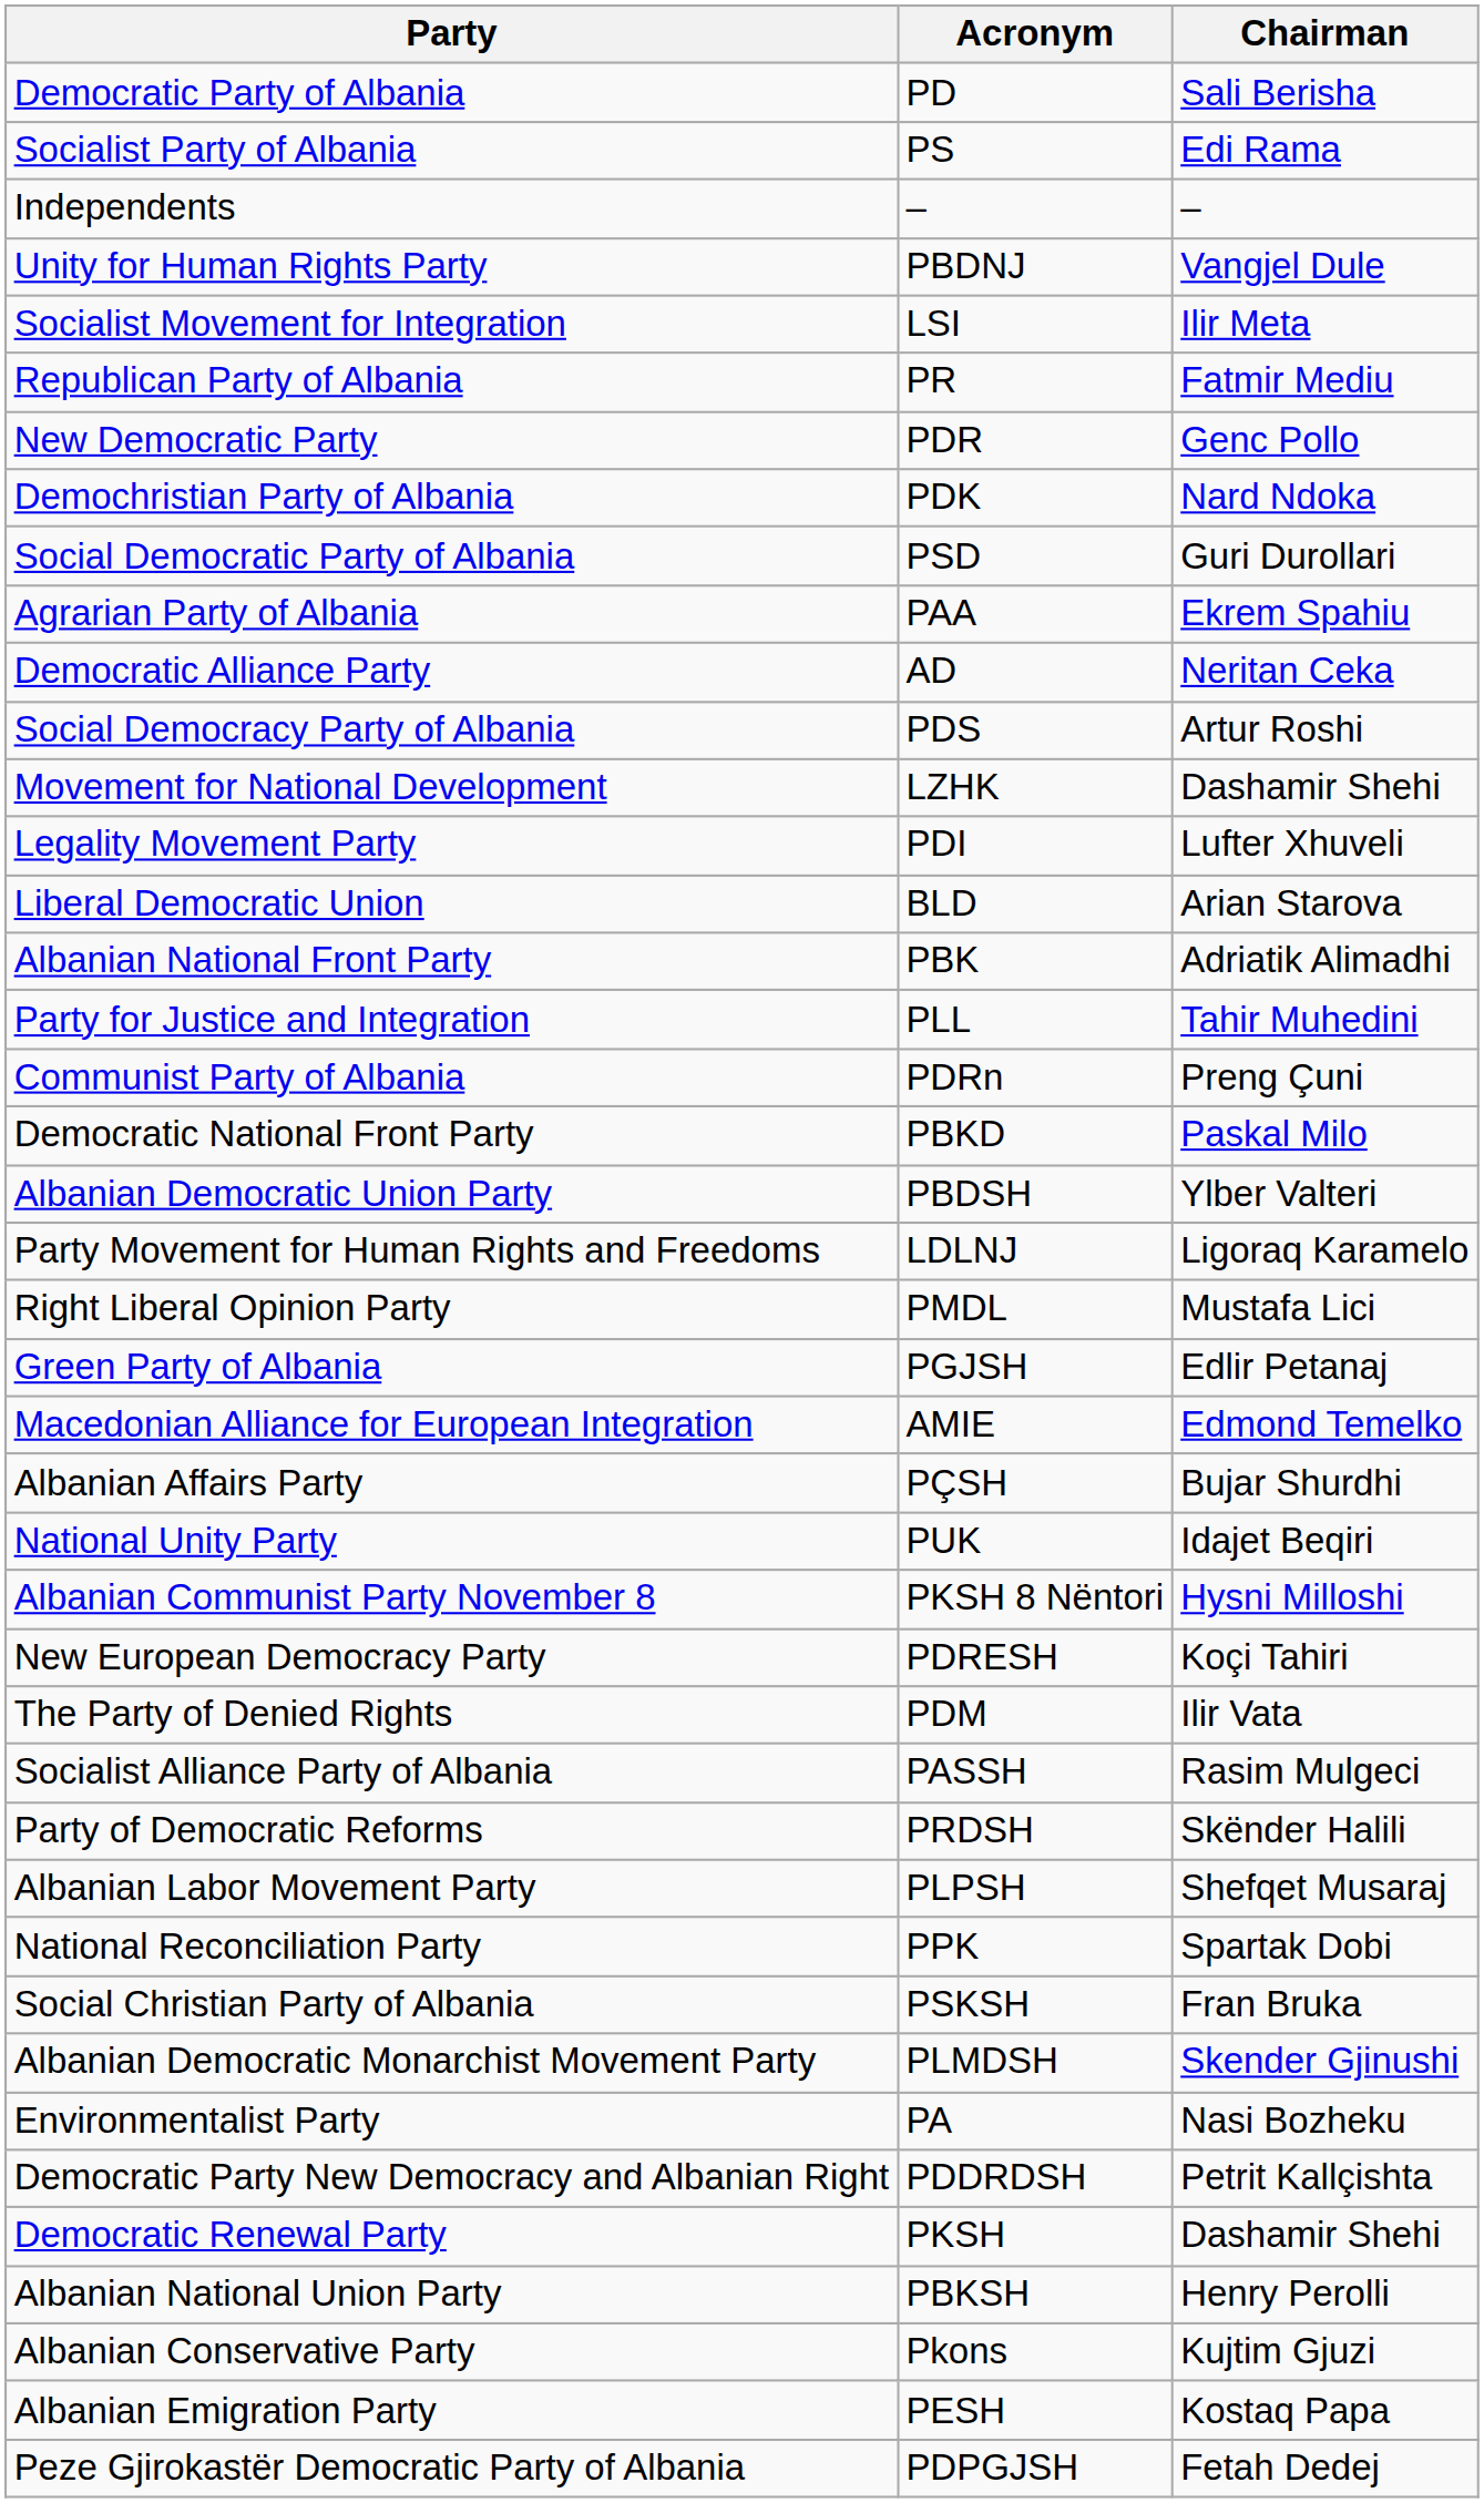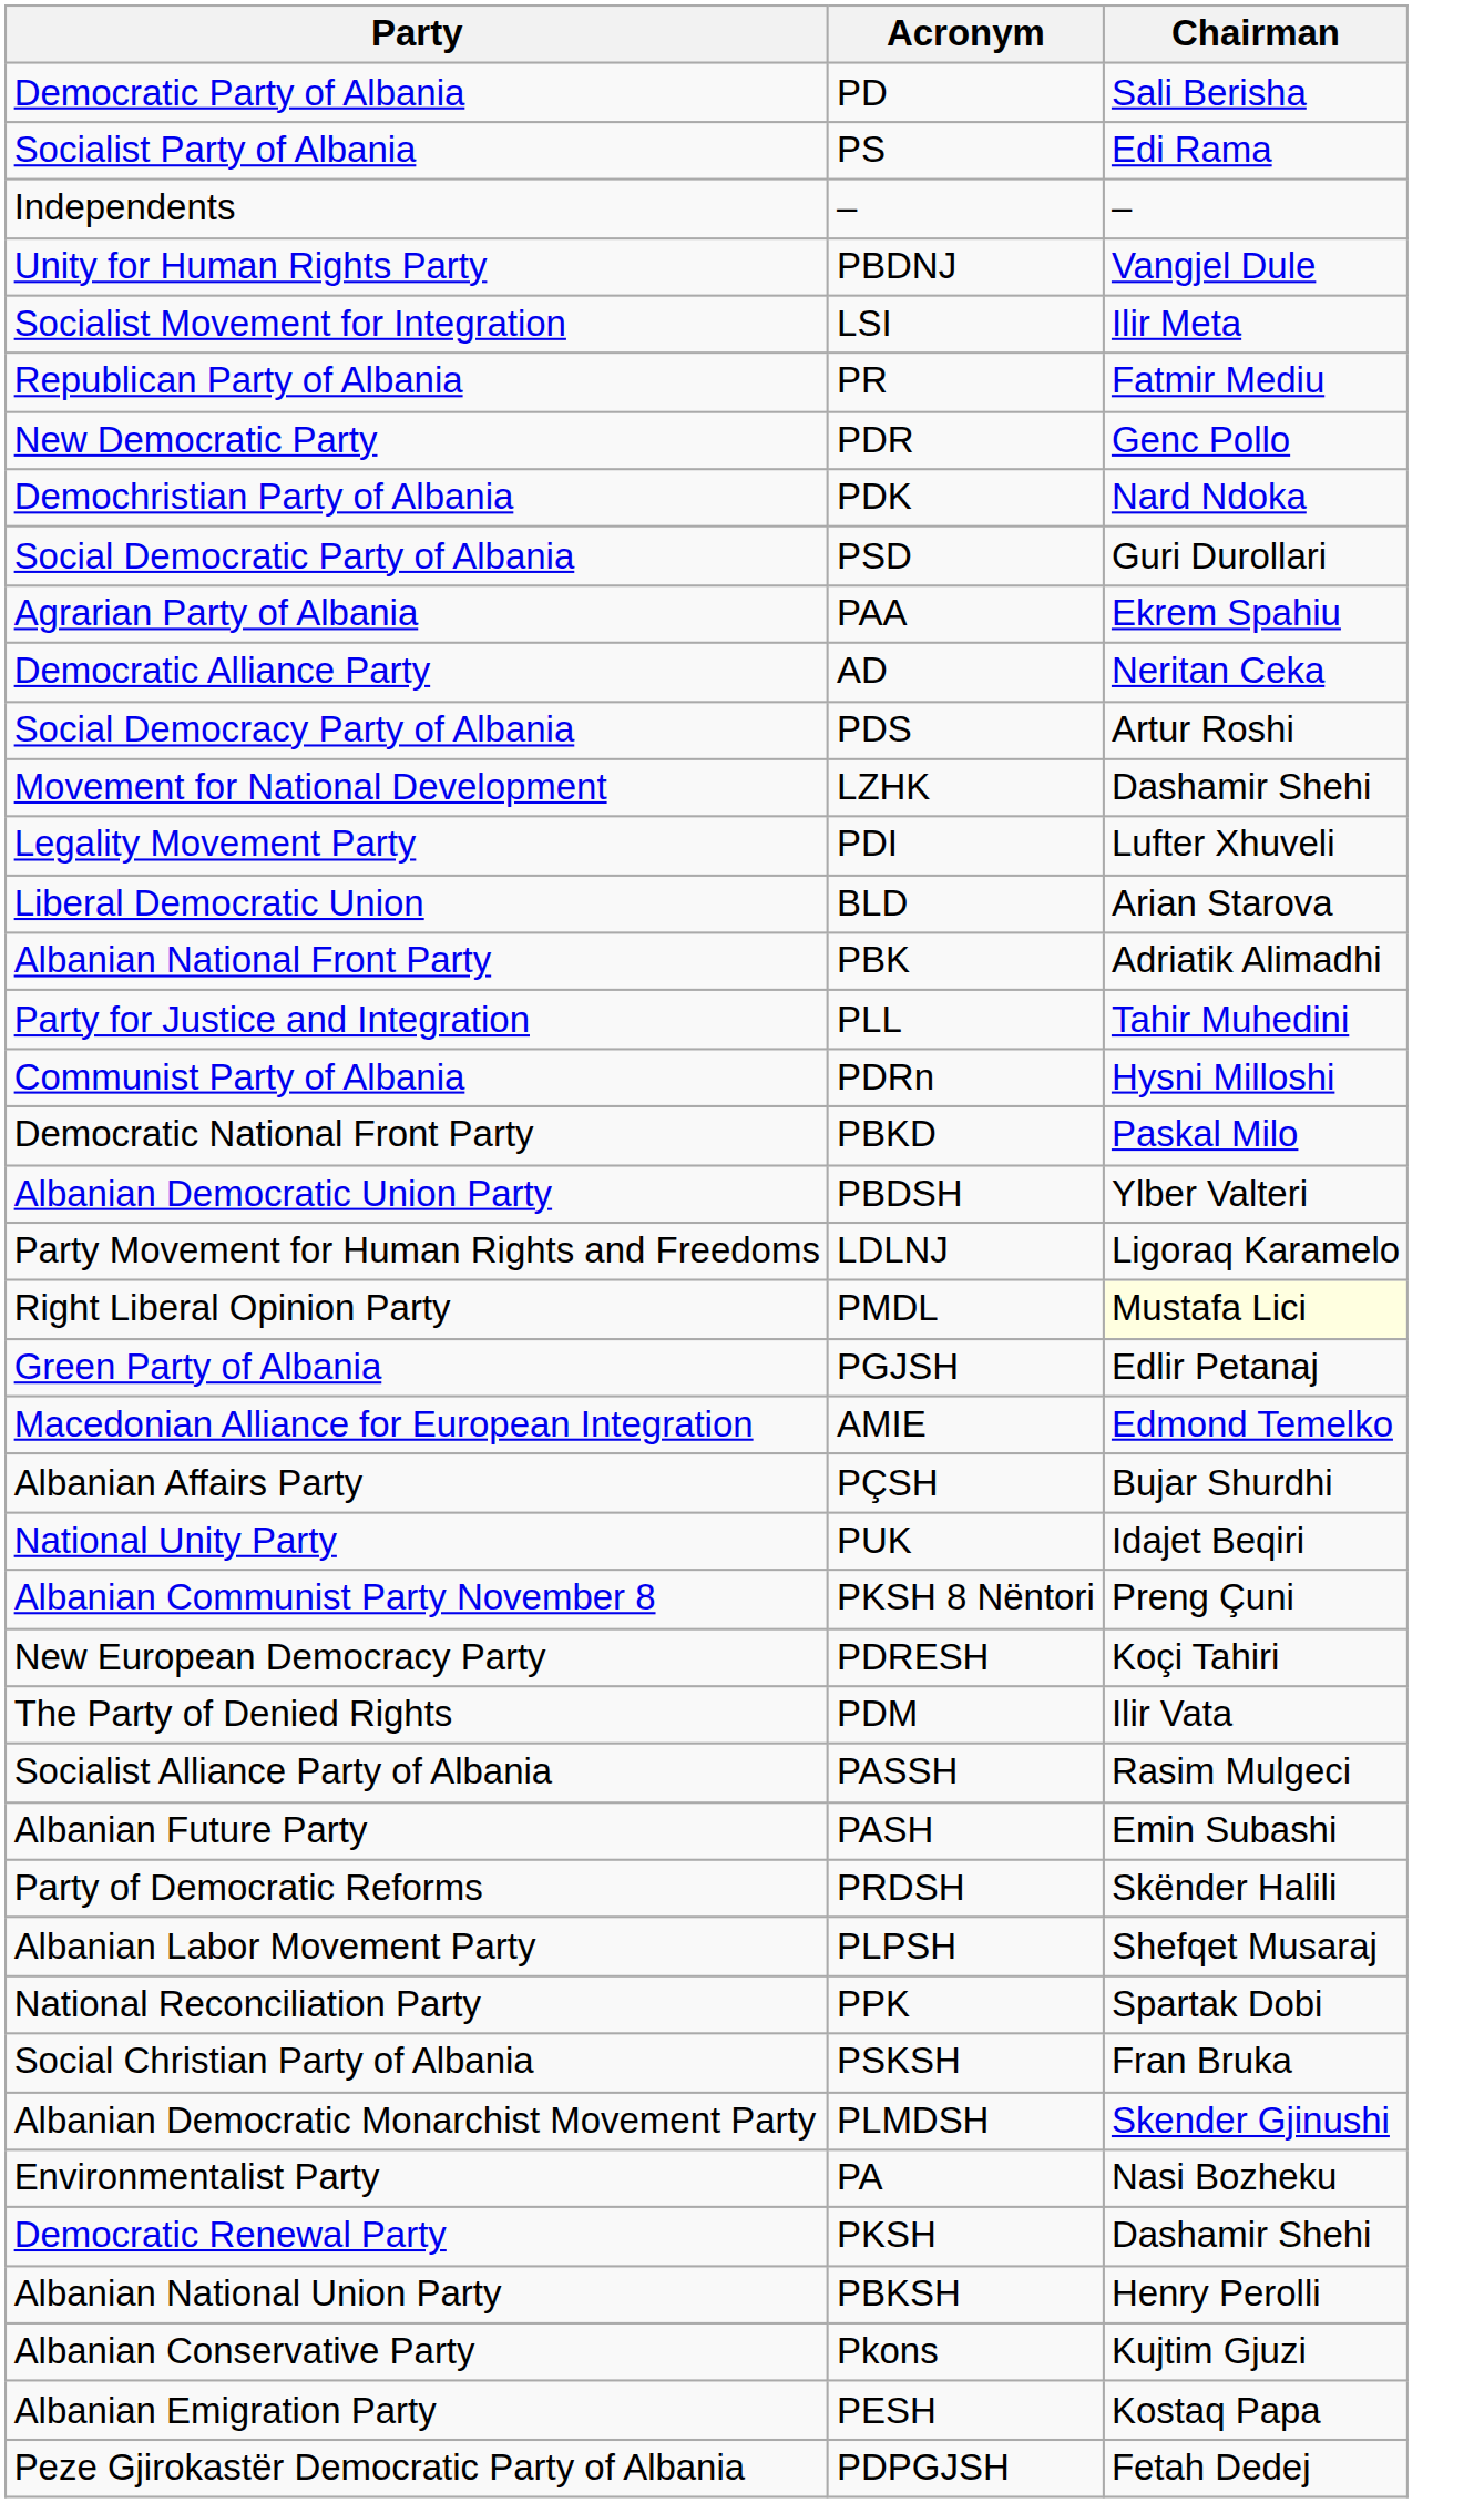Communist Party of Albania | Chairman: Preng Çuni -> Hysni Milloshi
Right Liberal Opinion Party | Chairman: no background -> lightyellow background
Albanian Communist Party November 8 | Chairman: Hysni Milloshi -> Preng Çuni
+ row: Albanian Future Party | PASH | Emin Subashi
- row: Democratic Party New Democracy and Albanian Right | PDDRDSH | Petrit Kallçishta
